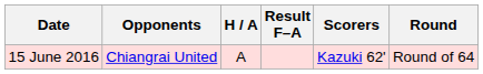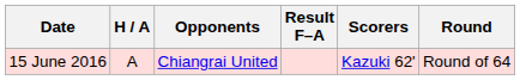columns swapped: Opponents <-> H / A
